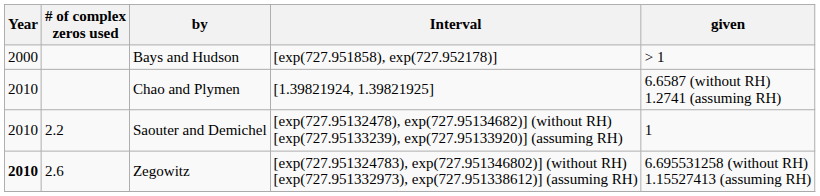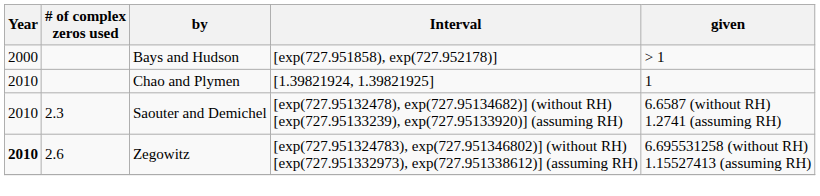Chao and Plymen | given: 6.6587 (without RH) 1.2741 (assuming RH) -> 1
Saouter and Demichel | # of complex zeros used: 2.2 -> 2.3
Saouter and Demichel | given: 1 -> 6.6587 (without RH) 1.2741 (assuming RH)
